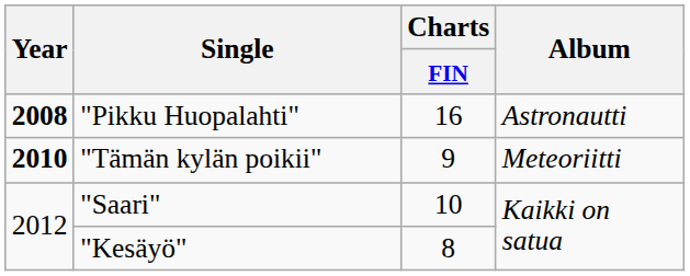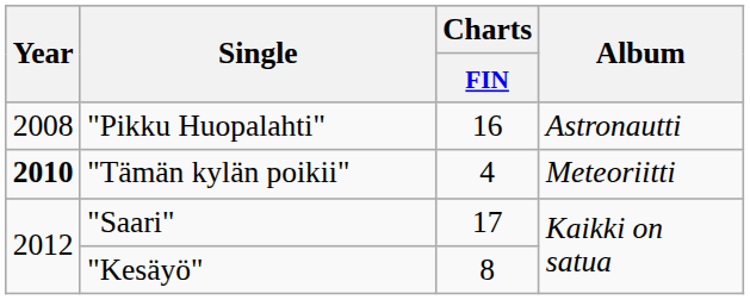"Pikku Huopalahti" | Year: bold -> normal
"Tämän kylän poikii" | Charts / FIN: 9 -> 4
"Saari" | Charts / FIN: 10 -> 17
